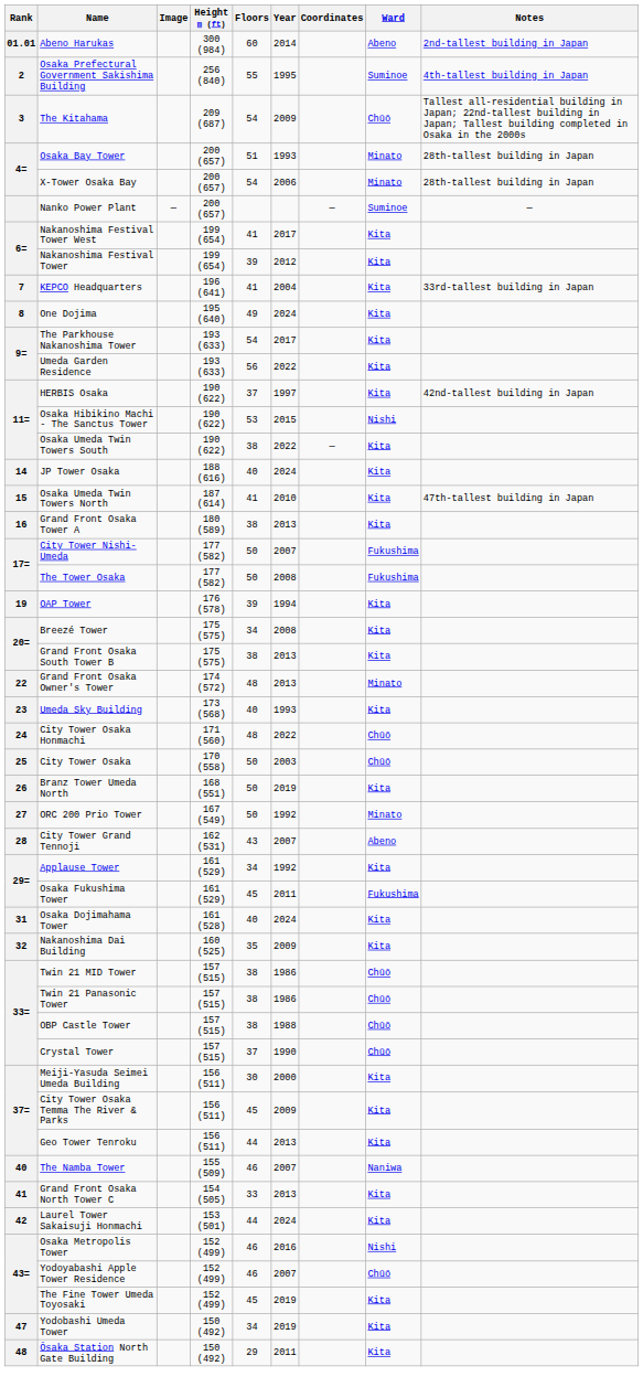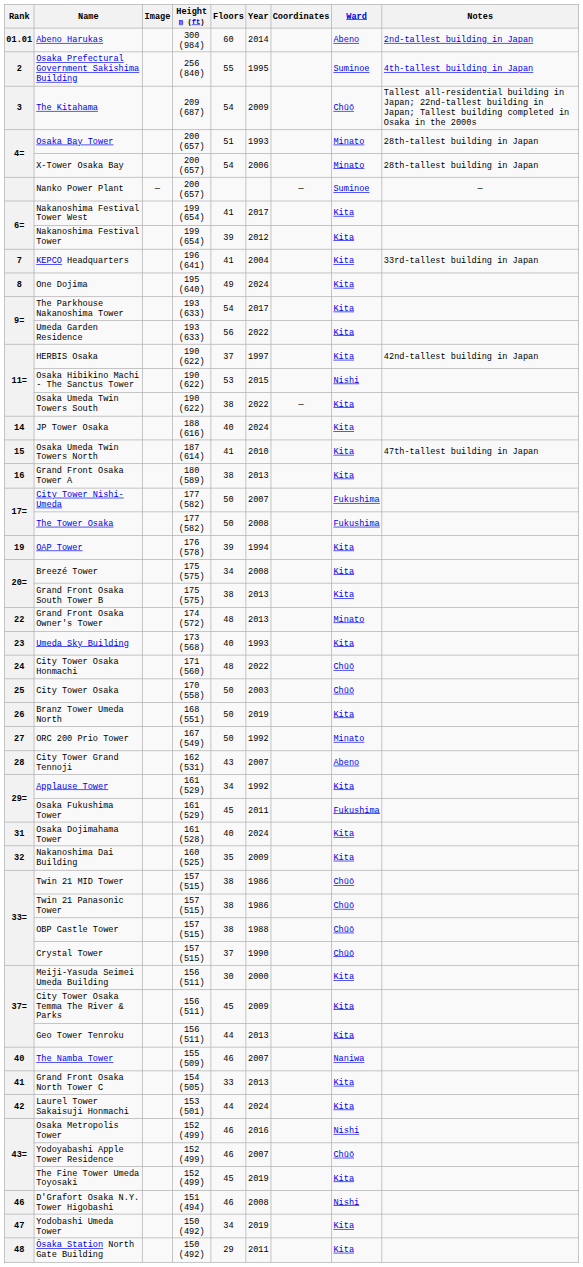+ row: 46 | D'Grafort Osaka N.Y. Tower Higobashi | 151 (494) | 46 | 2008 | Nishi
